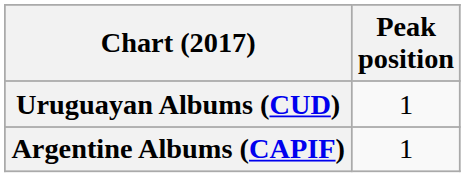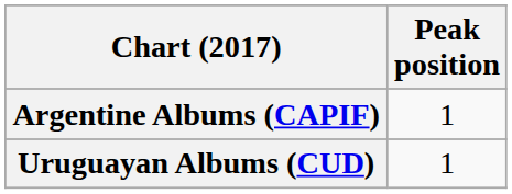rows swapped: Argentine Albums (CAPIF) <-> Uruguayan Albums (CUD)
